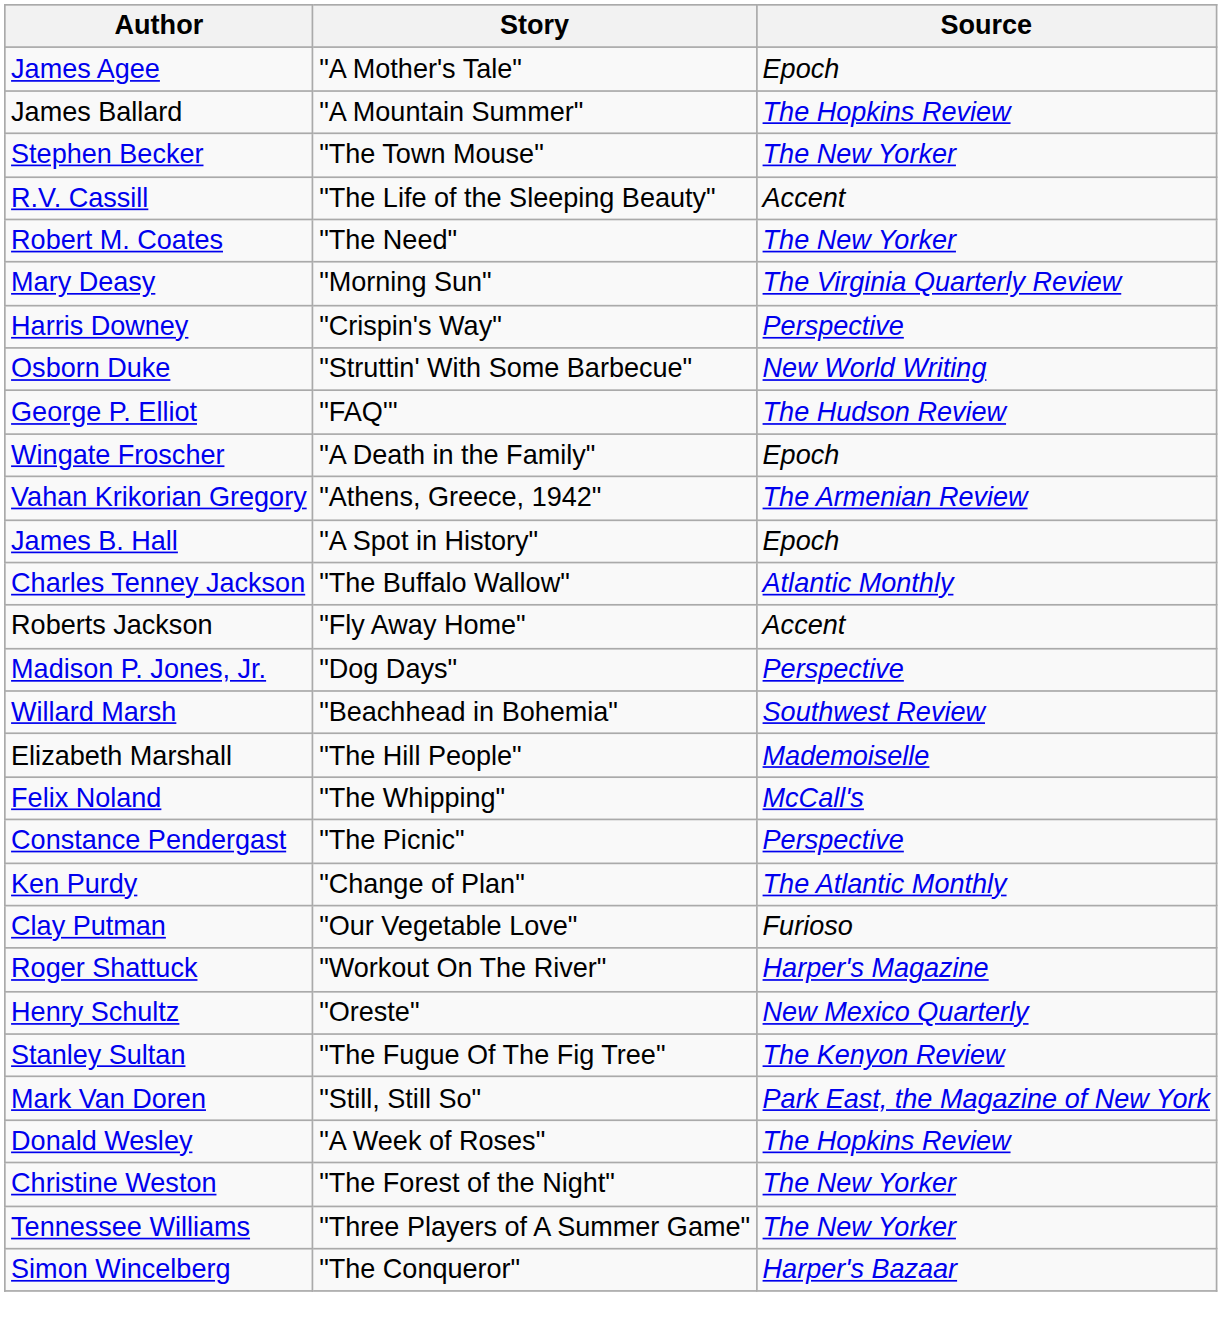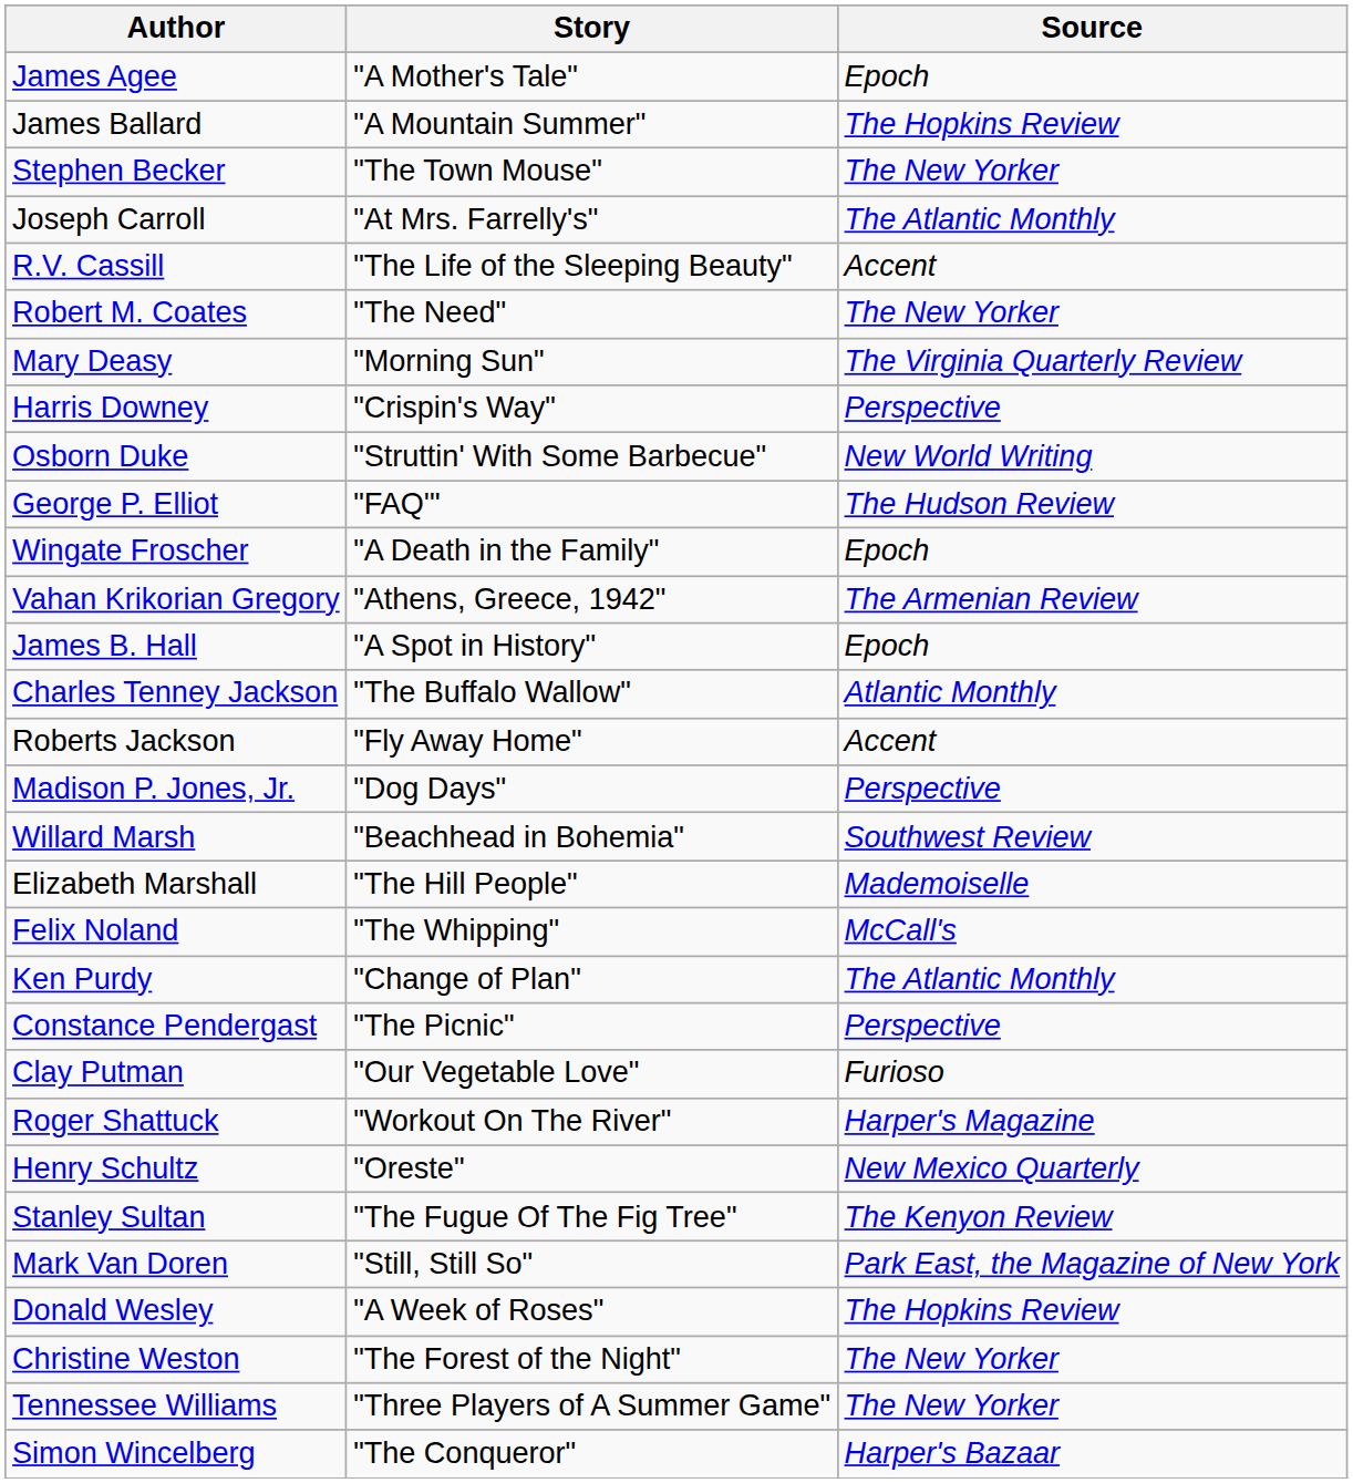+ row: Joseph Carroll | "At Mrs. Farrelly's" | The Atlantic Monthly
rows swapped: Constance Pendergast <-> Ken Purdy
